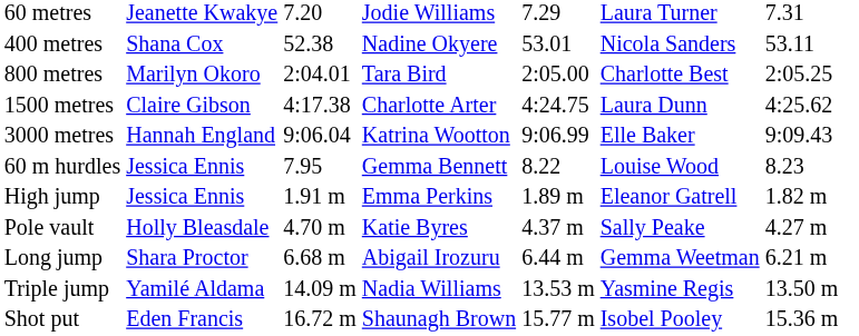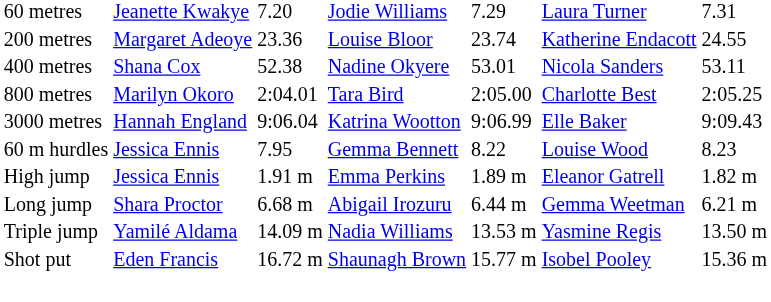+ row: 200 metres | Margaret Adeoye | 23.36 | Louise Bloor | 23.74 | Katherine Endacott | 24.55
- row: 1500 metres | Claire Gibson | 4:17.38 | Charlotte Arter | 4:24.75 | Laura Dunn | 4:25.62
- row: Pole vault | Holly Bleasdale | 4.70 m | Katie Byres | 4.37 m | Sally Peake | 4.27 m
